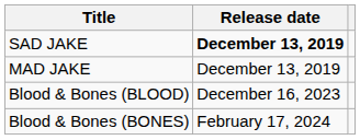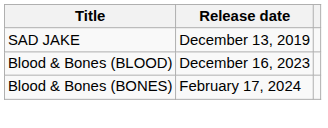SAD JAKE | Release date: bold -> normal
- row: MAD JAKE | December 13, 2019
